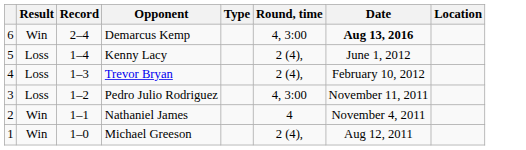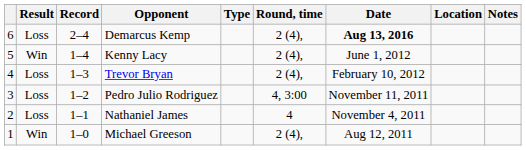+ column: Notes
Demarcus Kemp | Result: Win -> Loss
Demarcus Kemp | Round, time: 4, 3:00 -> 2 (4),
Kenny Lacy | Result: Loss -> Win
Nathaniel James | Result: Win -> Loss
